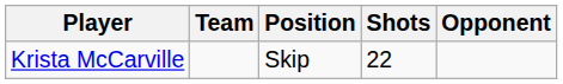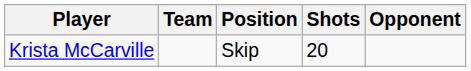Krista McCarville | Shots: 22 -> 20
